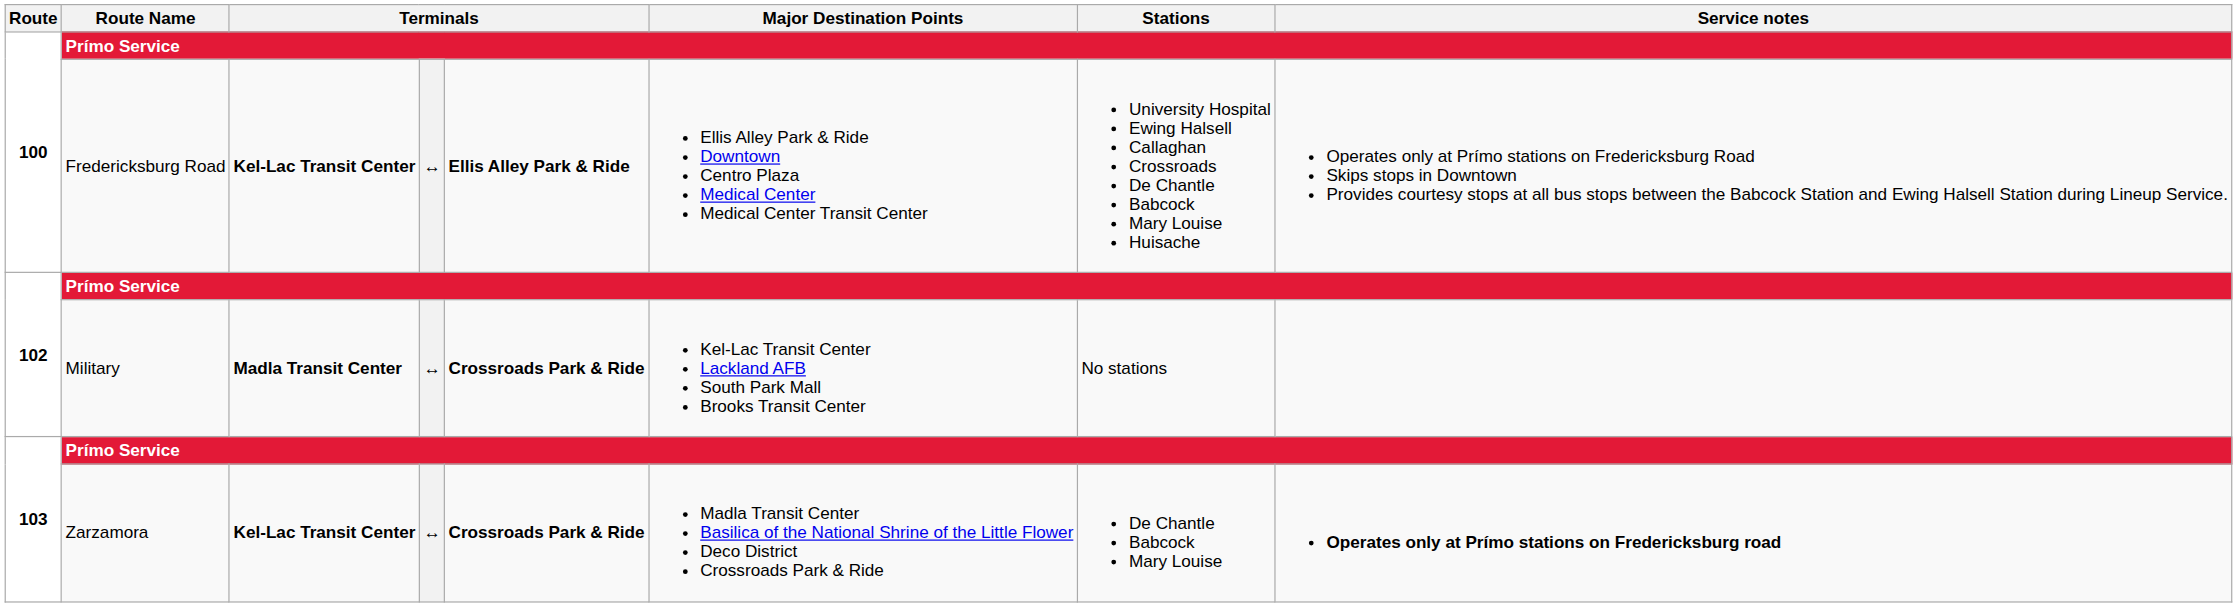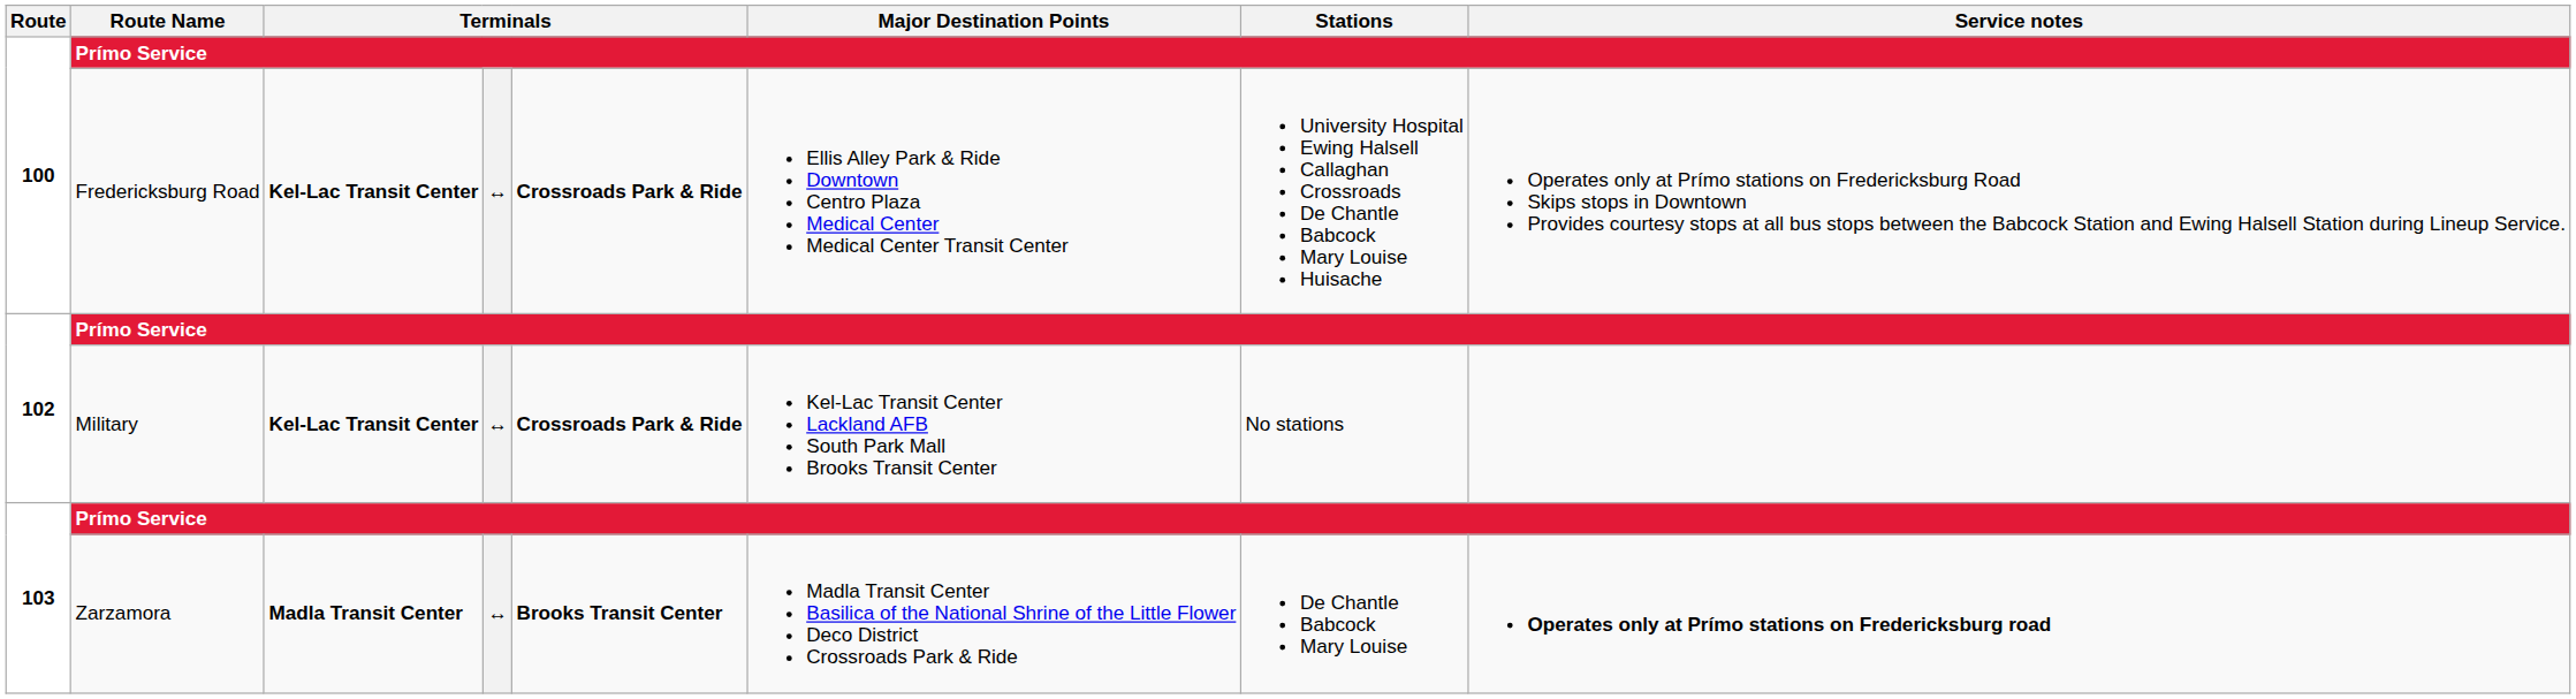Fredericksburg Road | column 5: Ellis Alley Park & Ride -> Crossroads Park & Ride
Military | column 3: Madla Transit Center -> Kel-Lac Transit Center
Zarzamora | column 3: Kel-Lac Transit Center -> Madla Transit Center
Zarzamora | column 5: Crossroads Park & Ride -> Brooks Transit Center
